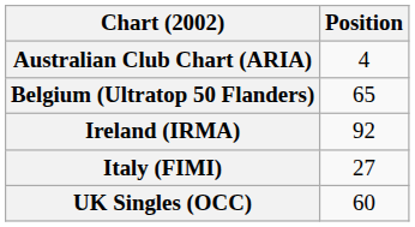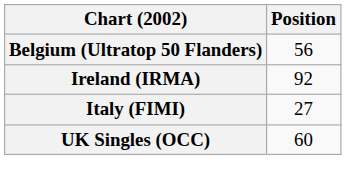- row: Australian Club Chart (ARIA) | 4
Belgium (Ultratop 50 Flanders) | Position: 65 -> 56
